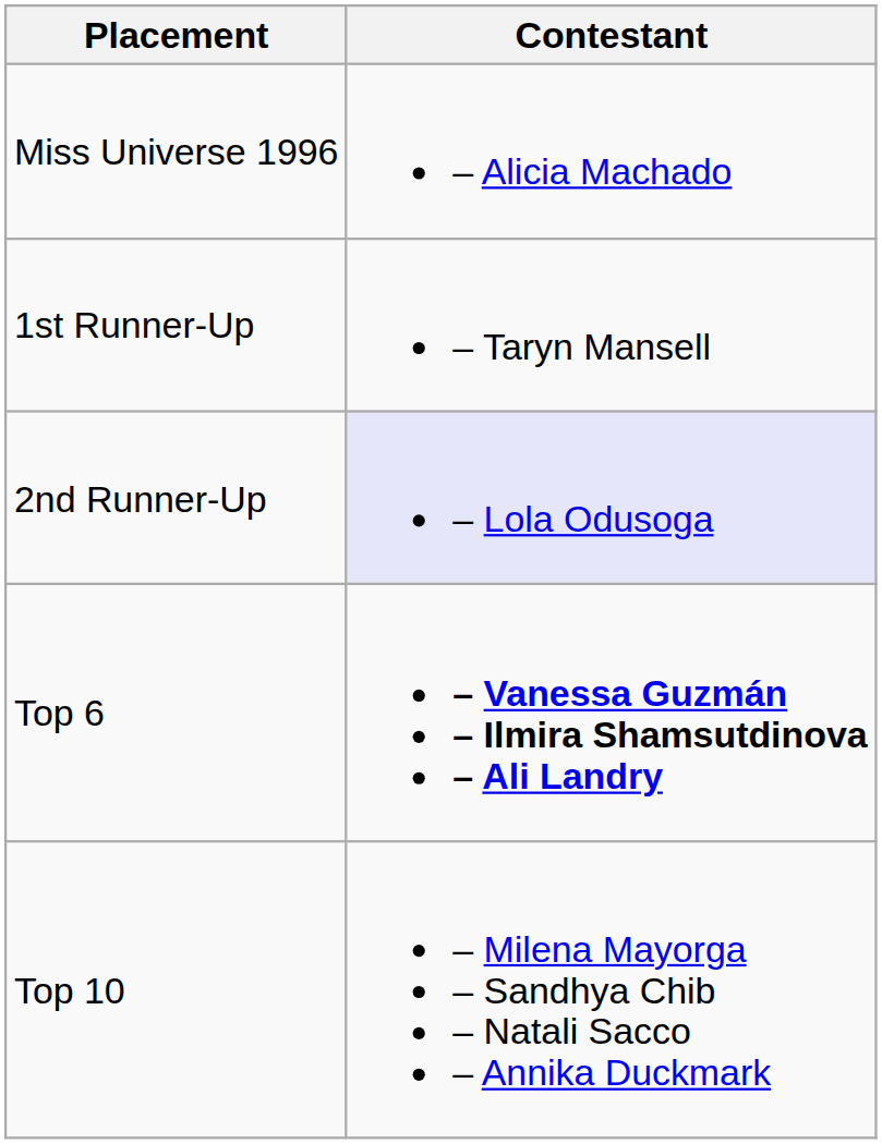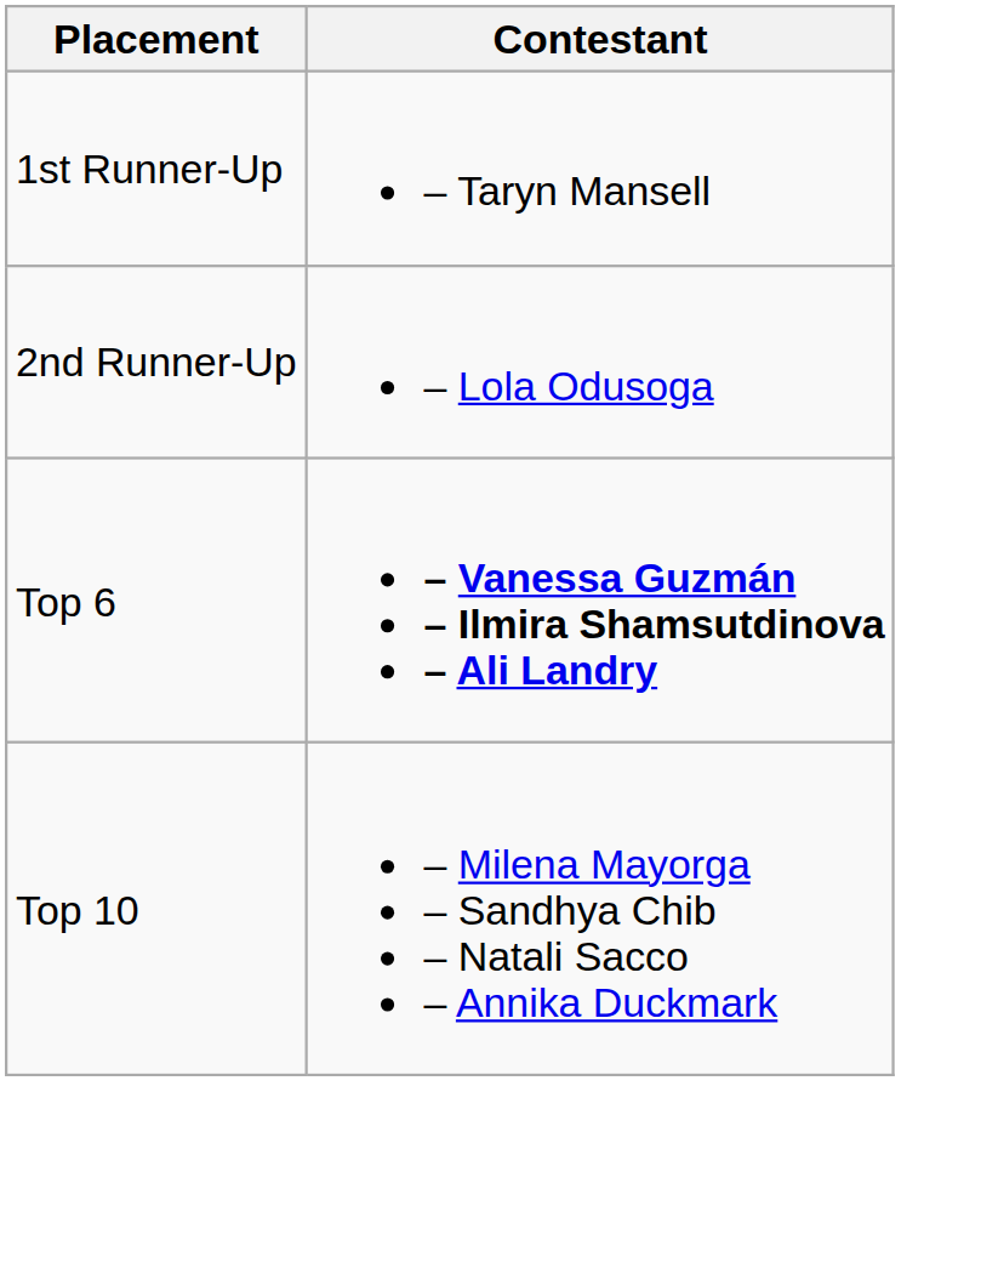- row: Miss Universe 1996 | – Alicia Machado
2nd Runner-Up | Contestant: lavender background -> no background
